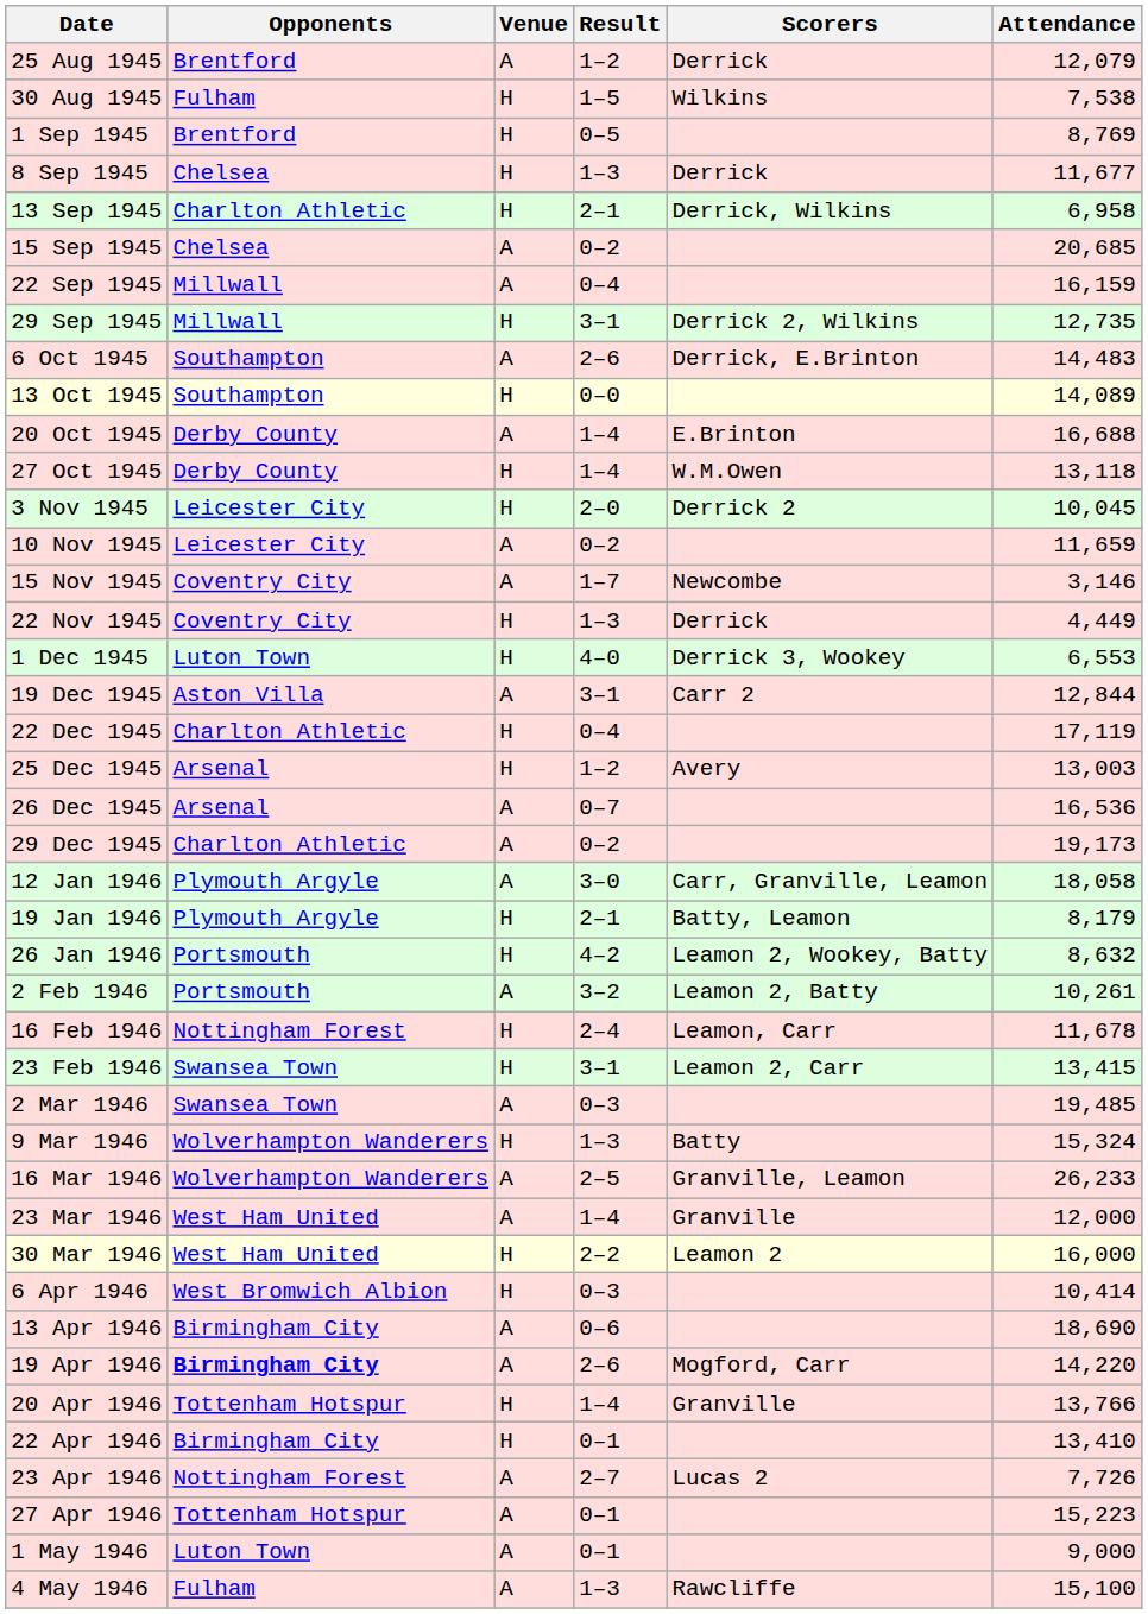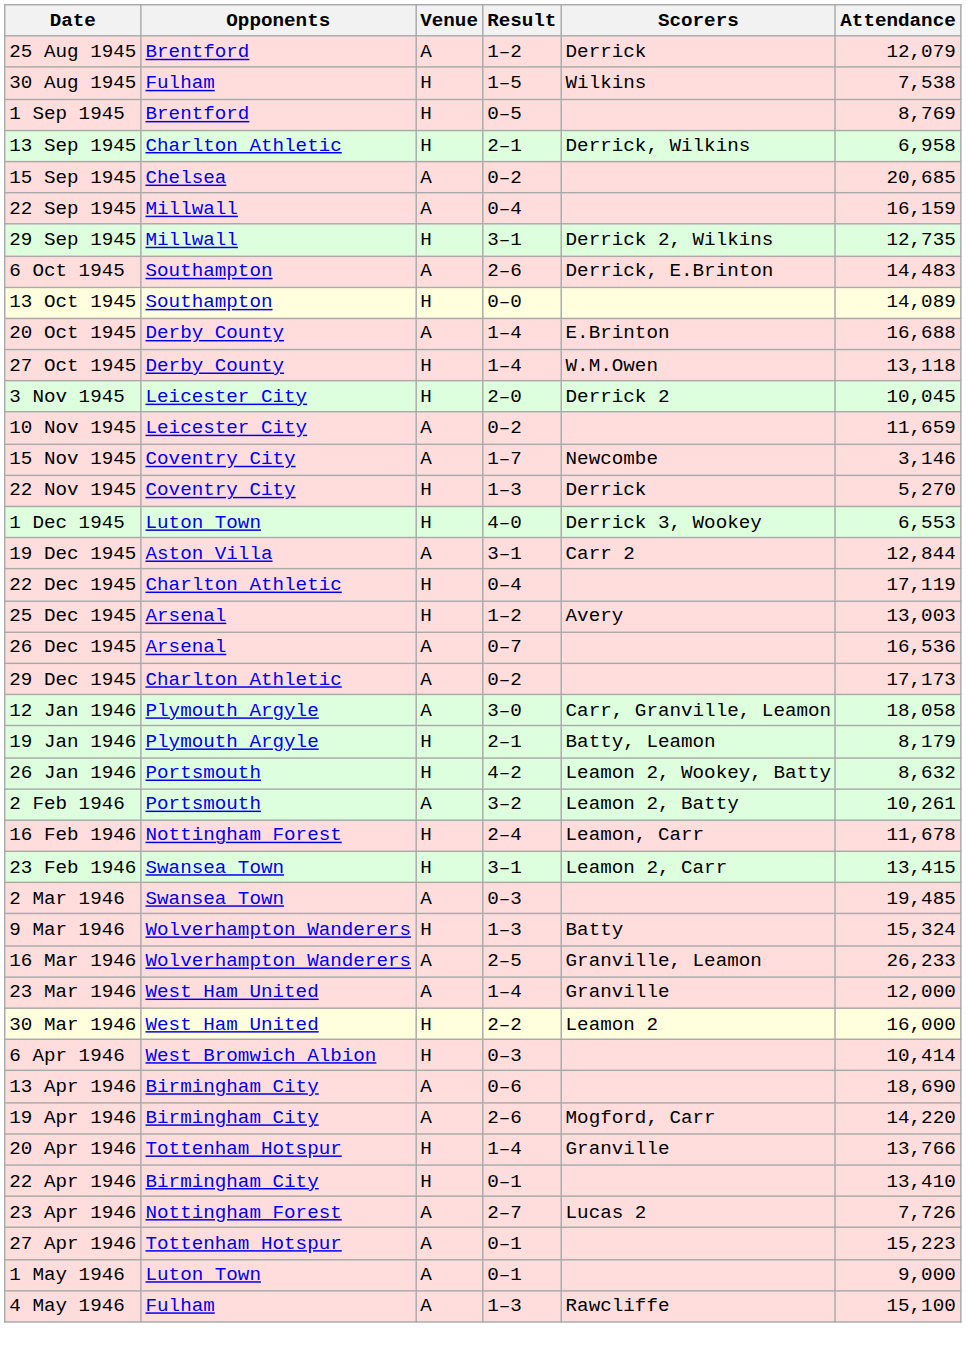- row: 8 Sep 1945 | Chelsea | H | 1–3 | Derrick | 11,677
22 Nov 1945 | Attendance: 4,449 -> 5,270
29 Dec 1945 | Attendance: 19,173 -> 17,173
19 Apr 1946 | Opponents: bold -> normal
